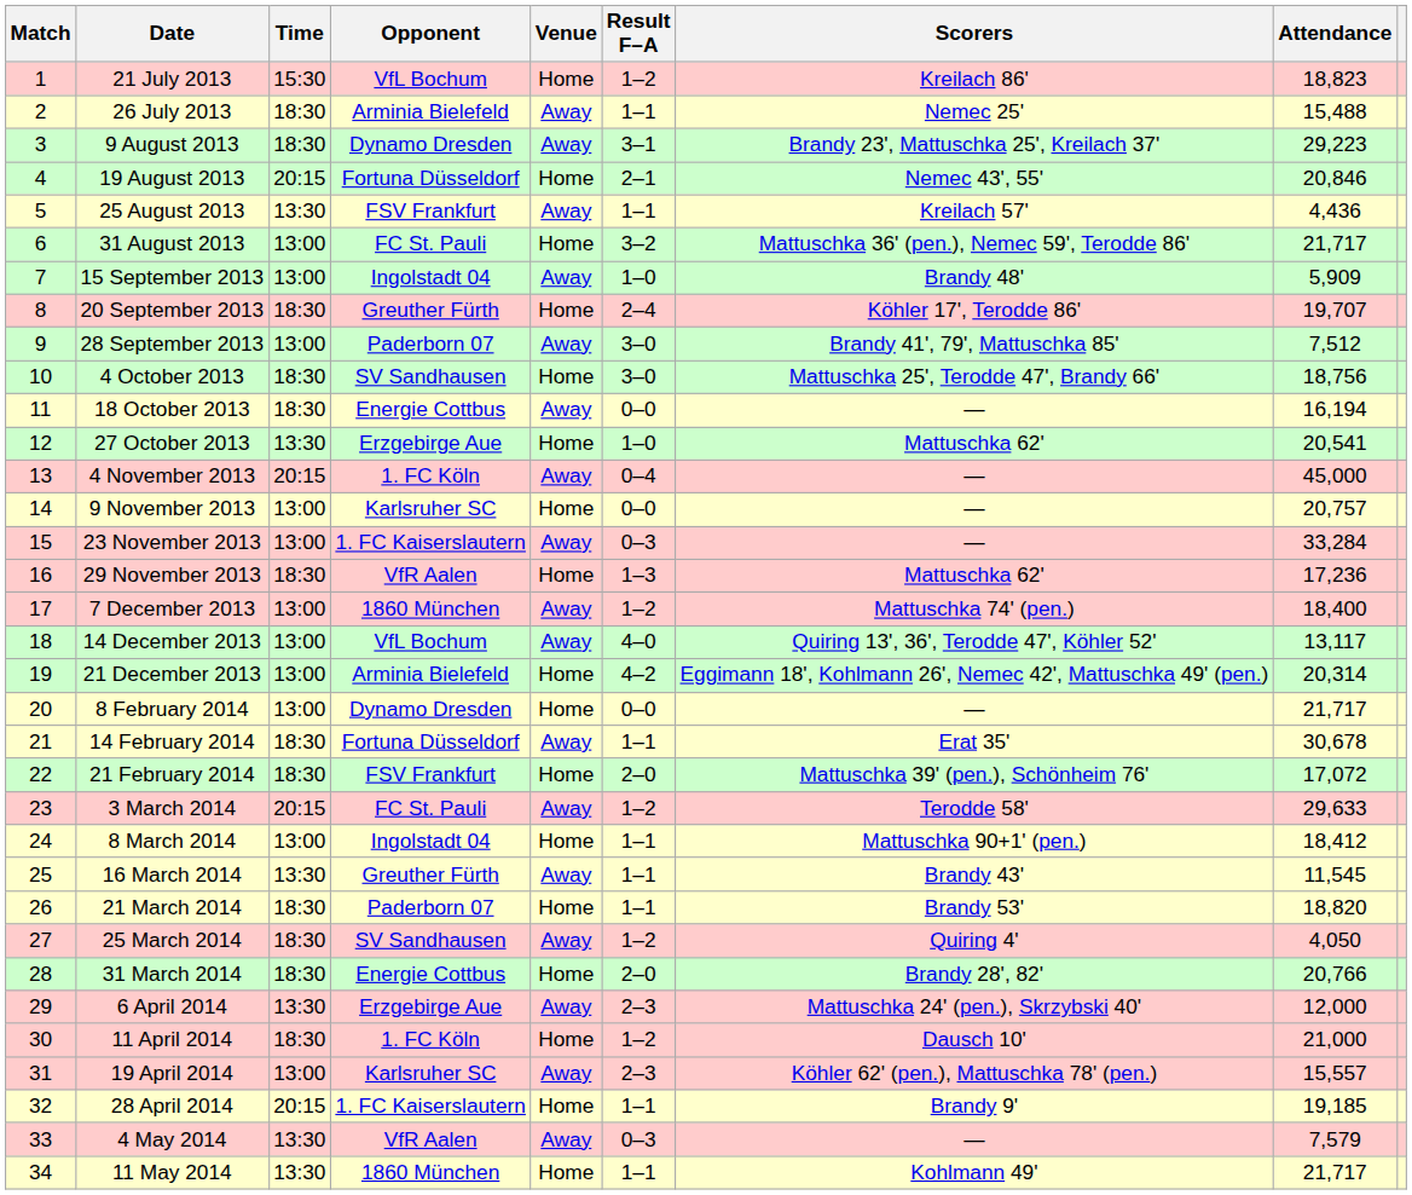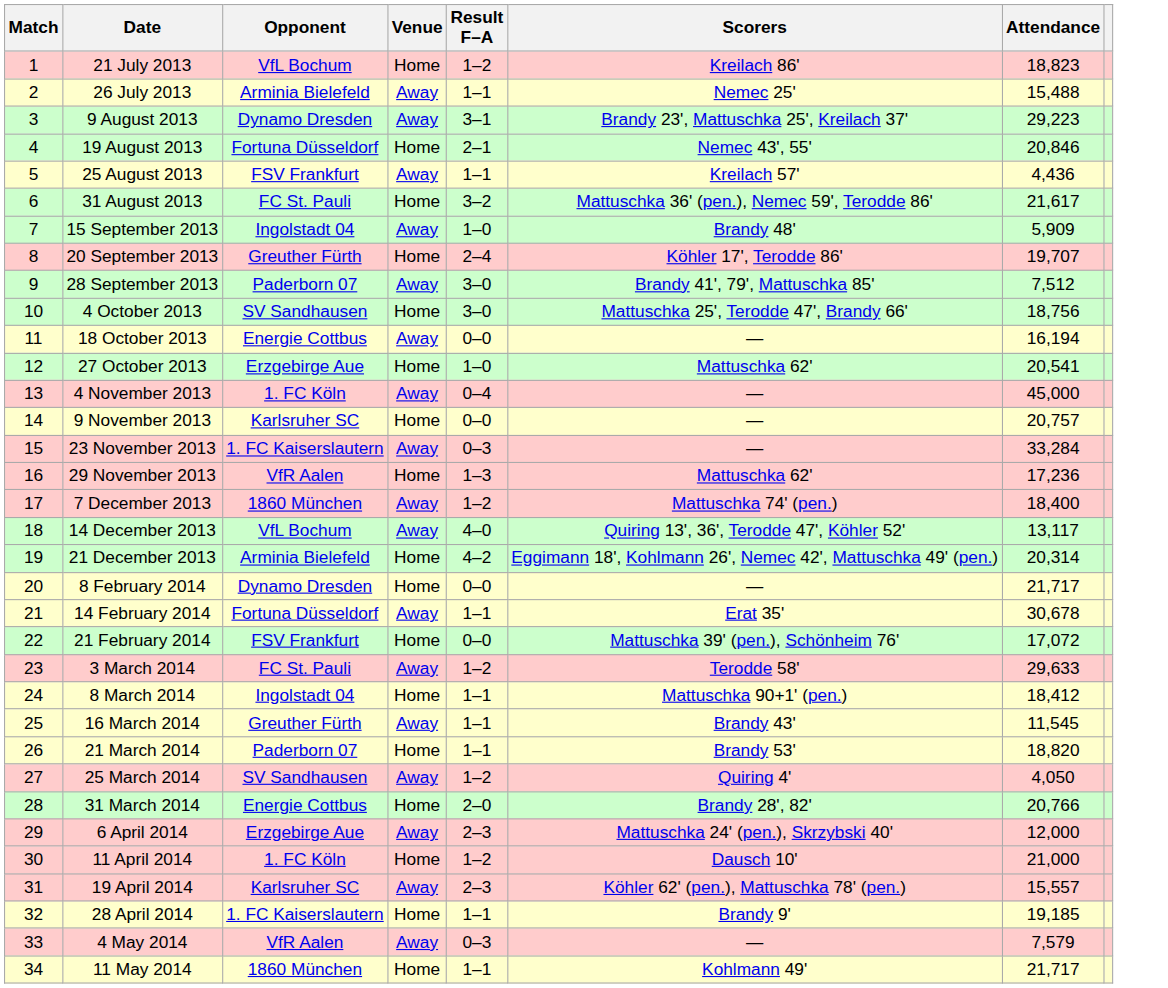- column: Time | 15:30 | 18:30 | 18:30 | 20:15 | 13:30 | 13:00 | 13:00 | 18:30 | 13:00 | 18:30 | 18:30 | 13:30 | 20:15 | 13:00 | 13:00 | 18:30 | 13:00 | 13:00 | 13:00 | 13:00 | 18:30 | 18:30 | 20:15 | 13:00 | 13:30 | 18:30 | 18:30 | 18:30 | 13:30 | 18:30 | 13:00 | 20:15 | 13:30 | 13:30
31 August 2013 | Attendance: 21,717 -> 21,617
21 February 2014 | Result F–A: 2–0 -> 0–0
